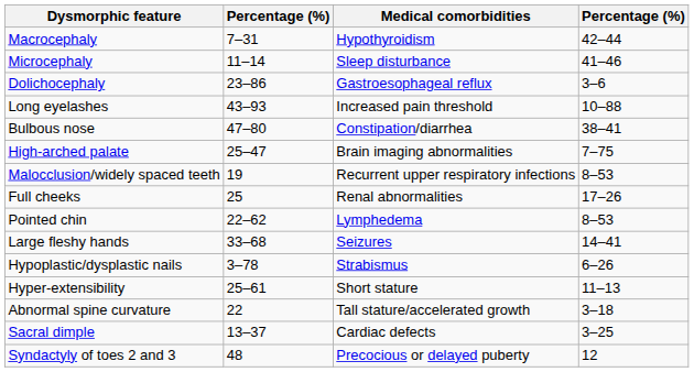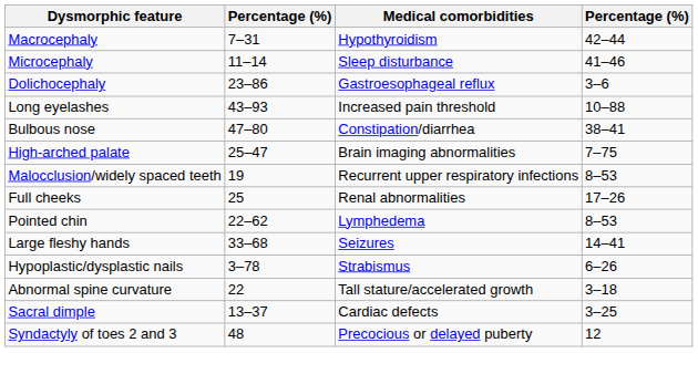- row: Hyper-extensibility | 25–61 | Short stature | 11–13
